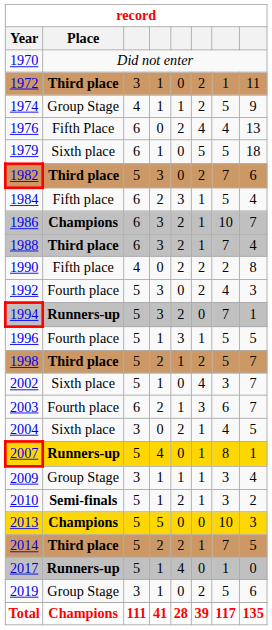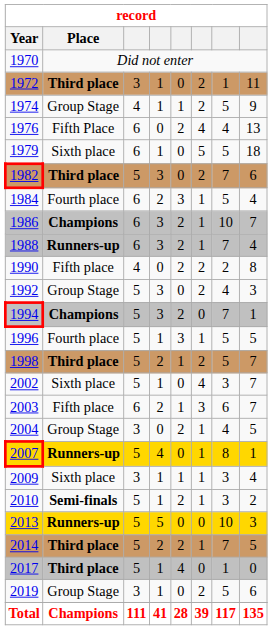1984 | Place: Fifth place -> Fourth place
1988 | Place: Third place -> Runners-up
1992 | Place: Fourth place -> Group Stage
1994 | Place: Runners-up -> Champions
2003 | Place: Fourth place -> Fifth place
2004 | Place: Sixth place -> Group Stage
2009 | Place: Group Stage -> Sixth place
2013 | Place: Champions -> Runners-up
2017 | Place: Runners-up -> Third place
